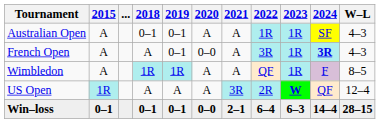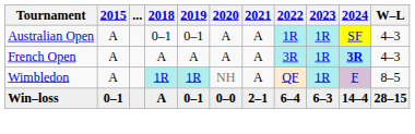French Open | 2019: 0–1 -> A
French Open | 2020: 0–0 -> A
Wimbledon | 2020: A -> NH
- row: US Open | 1R | A | A | A | 3R | 2R | W | QF | 12–4
Win–loss | 2018: 0–1 -> A
